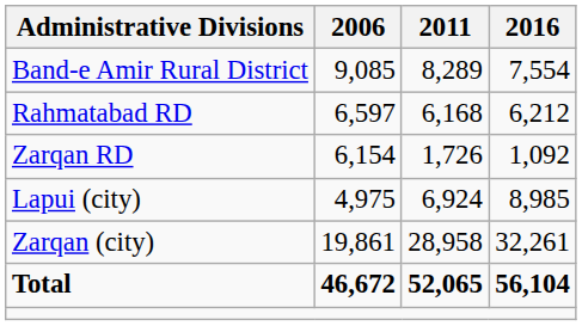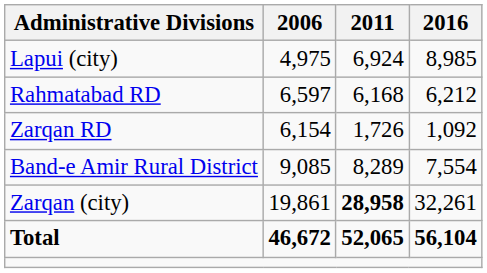rows swapped: Band-e Amir Rural District <-> Lapui (city)
Zarqan (city) | 2011: normal -> bold
